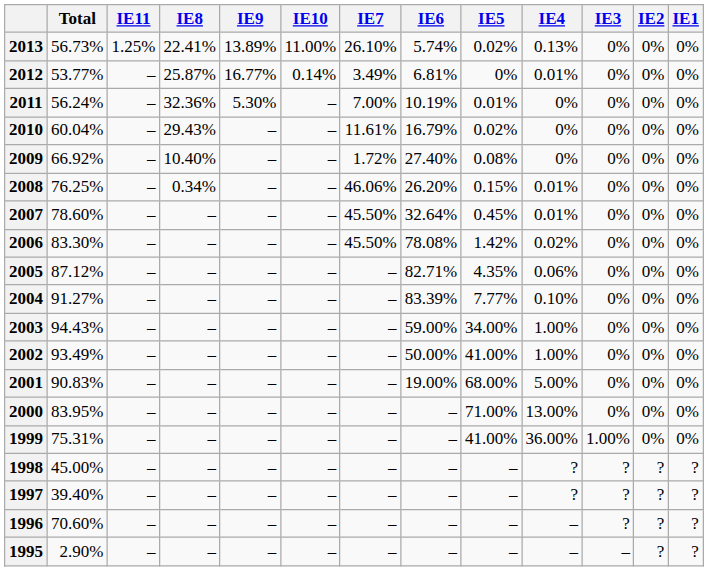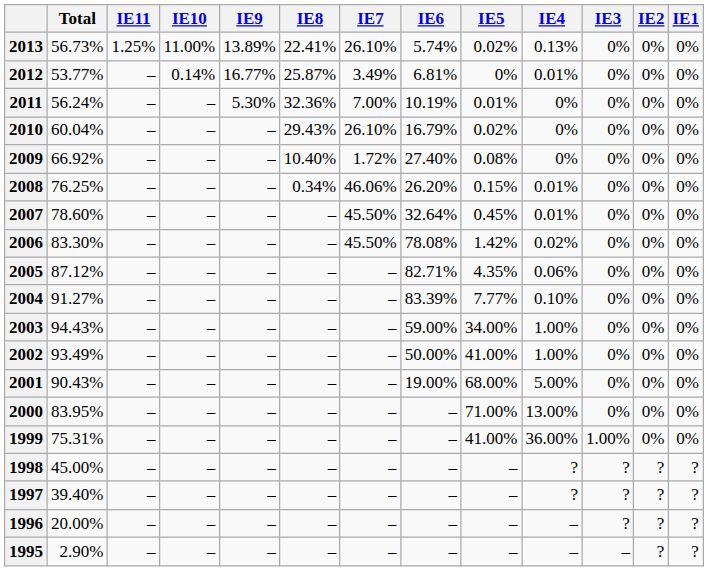columns swapped: IE10 <-> IE8
2010 | IE7: 11.61% -> 26.10%
2001 | Total: 90.83% -> 90.43%
1996 | Total: 70.60% -> 20.00%
